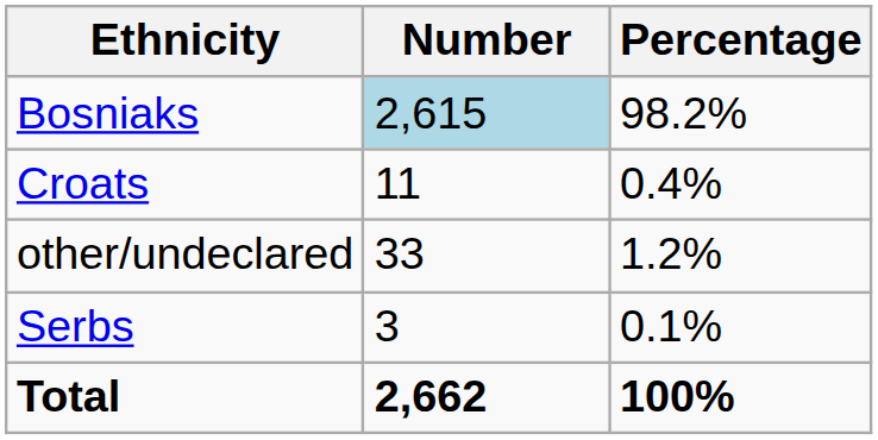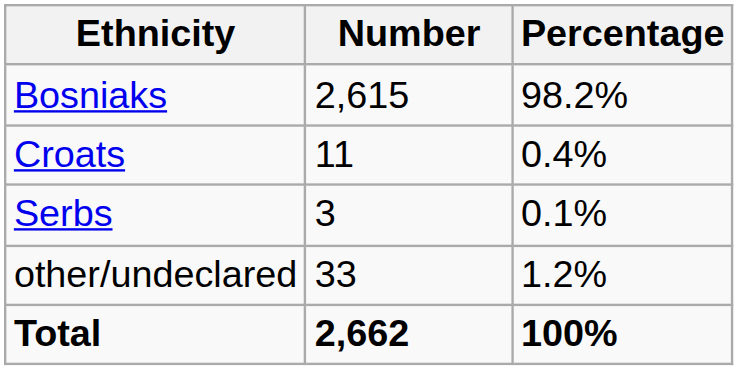Bosniaks | Number: lightblue background -> no background
rows swapped: Serbs <-> other/undeclared
